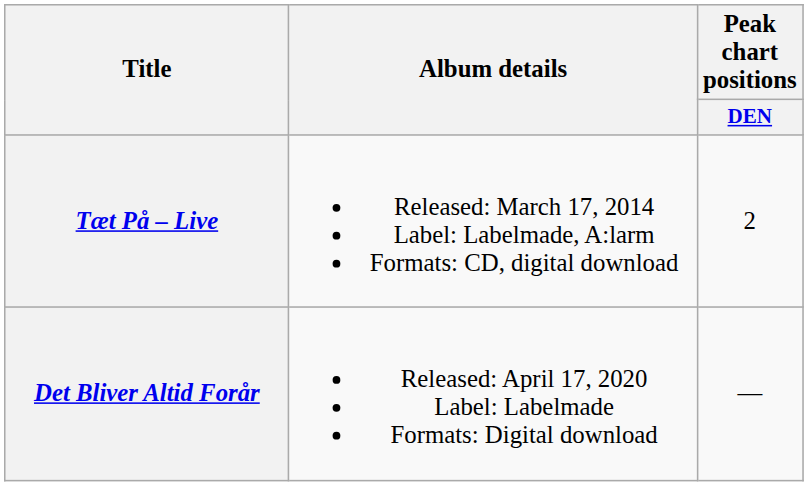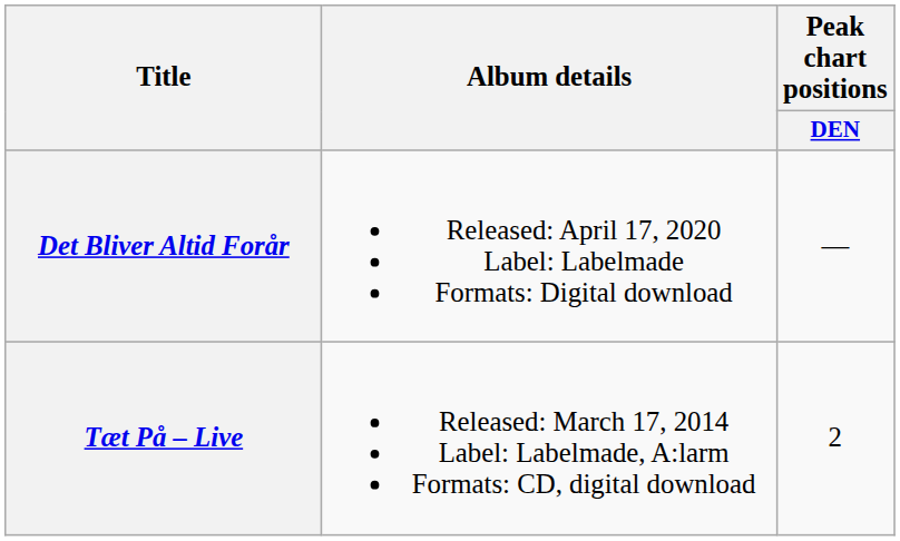rows swapped: Tæt På – Live <-> Det Bliver Altid Forår
